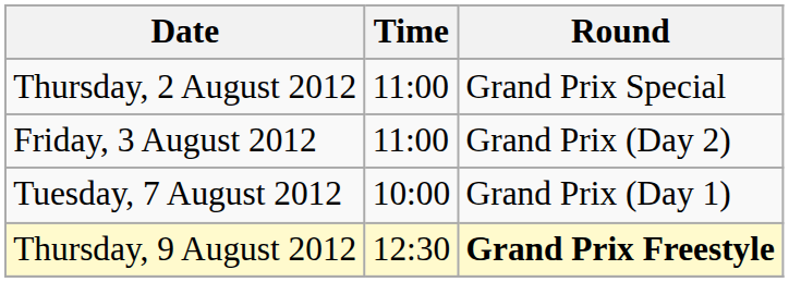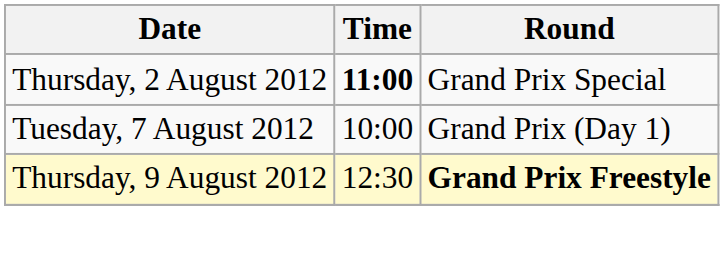Thursday, 2 August 2012 | Time: normal -> bold
- row: Friday, 3 August 2012 | 11:00 | Grand Prix (Day 2)
